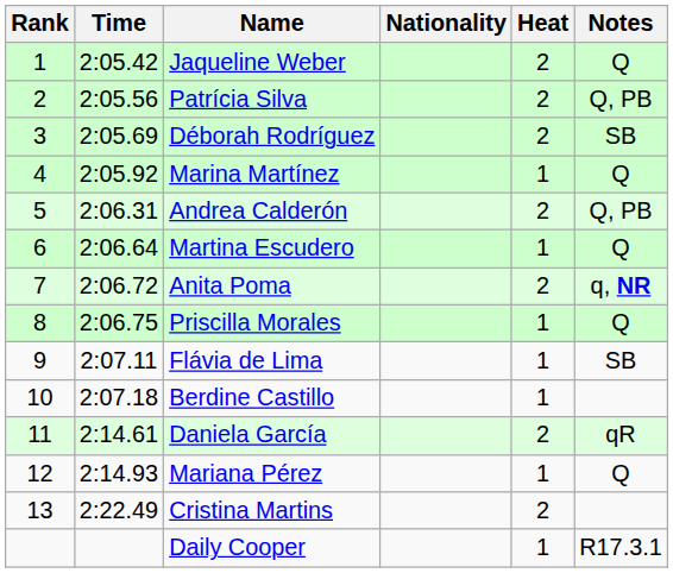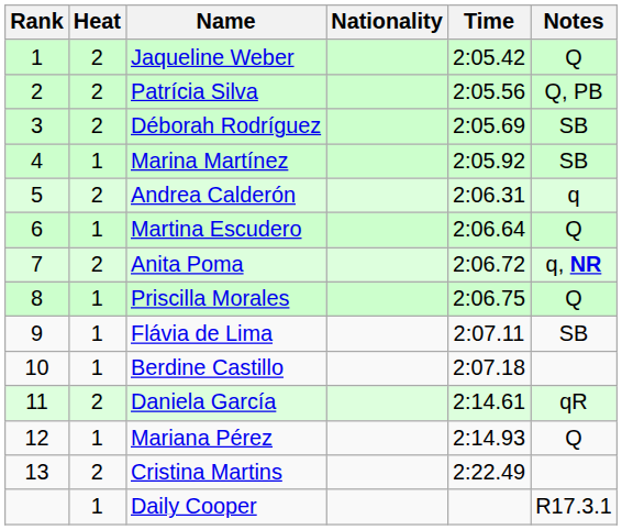columns swapped: Heat <-> Time
Marina Martínez | Notes: Q -> SB
Andrea Calderón | Notes: Q, PB -> q
